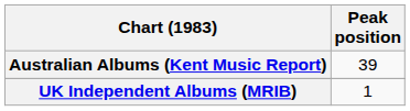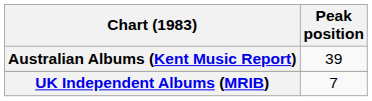UK Independent Albums (MRIB) | Peak position: 1 -> 7
